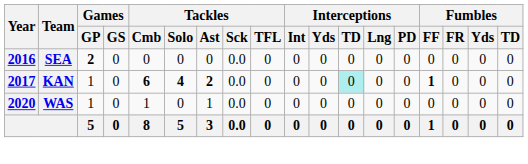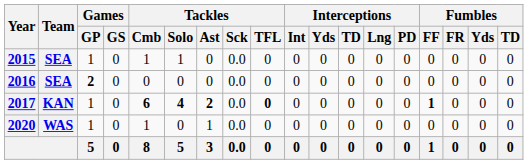+ row: 2015 | SEA | 1 | 0 | 1 | 1 | 0 | 0.0 | 0 | 0 | 0 | 0 | 0 | 0 | 0 | 0 | 0 | 0
2017 | Tackles / TFL: normal -> bold
2017 | Interceptions / TD: paleturquoise background -> no background
